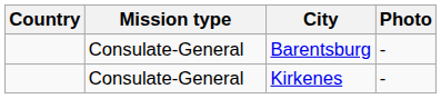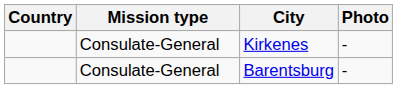rows swapped: Barentsburg <-> Kirkenes
